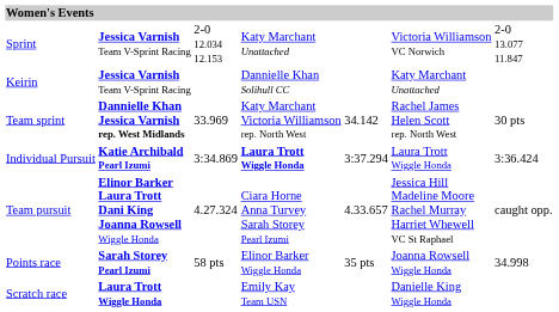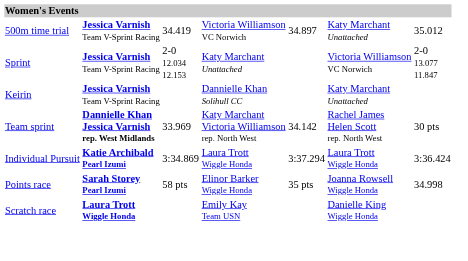+ row: 500m time trial | Jessica Varnish Team V-Sprint Racing | 34.419 | Victoria Williamson VC Norwich | 34.897 | Katy Marchant Unattached | 35.012
Individual Pursuit | column 4: bold -> normal
- row: Team pursuit | Elinor Barker Laura Trott Dani King Joanna Rowsell Wiggle Honda | 4.27.324 | Ciara Horne Anna Turvey Sarah Storey Pearl Izumi | 4.33.657 | Jessica Hill Madeline Moore Rachel Murray Harriet Whewell VC St Raphael | caught opp.
